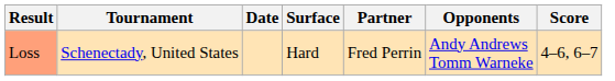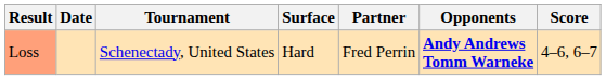columns swapped: Date <-> Tournament
Loss | Opponents: normal -> bold
